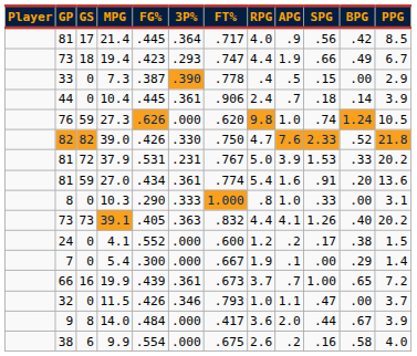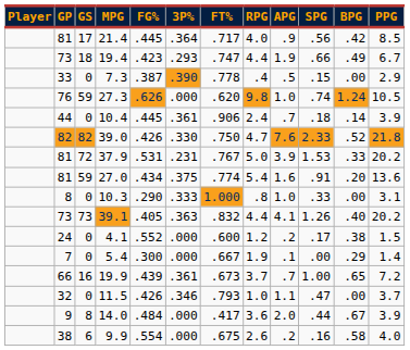rows swapped: 27.3 <-> 10.4
27.0 | 3P%: .361 -> .375
